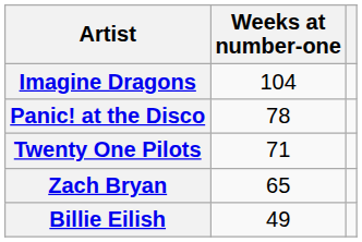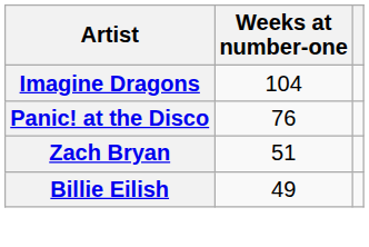Panic! at the Disco | Weeks at number-one: 78 -> 76
- row: Twenty One Pilots | 71
Zach Bryan | Weeks at number-one: 65 -> 51
